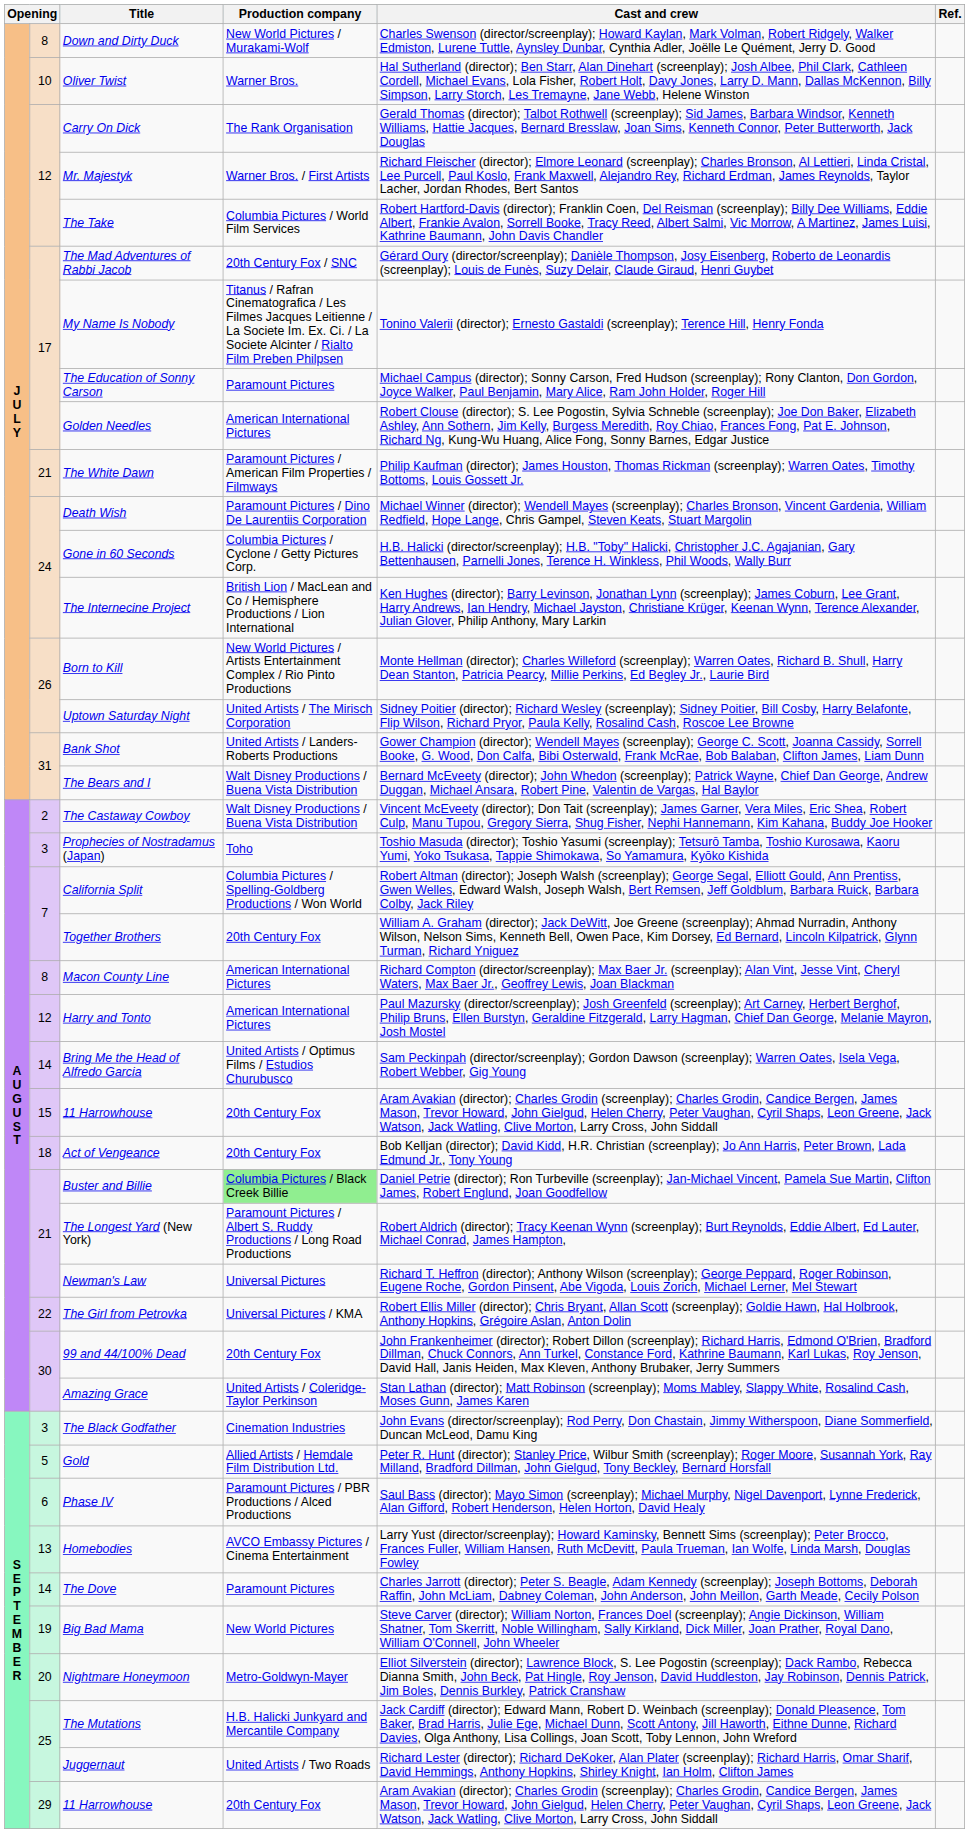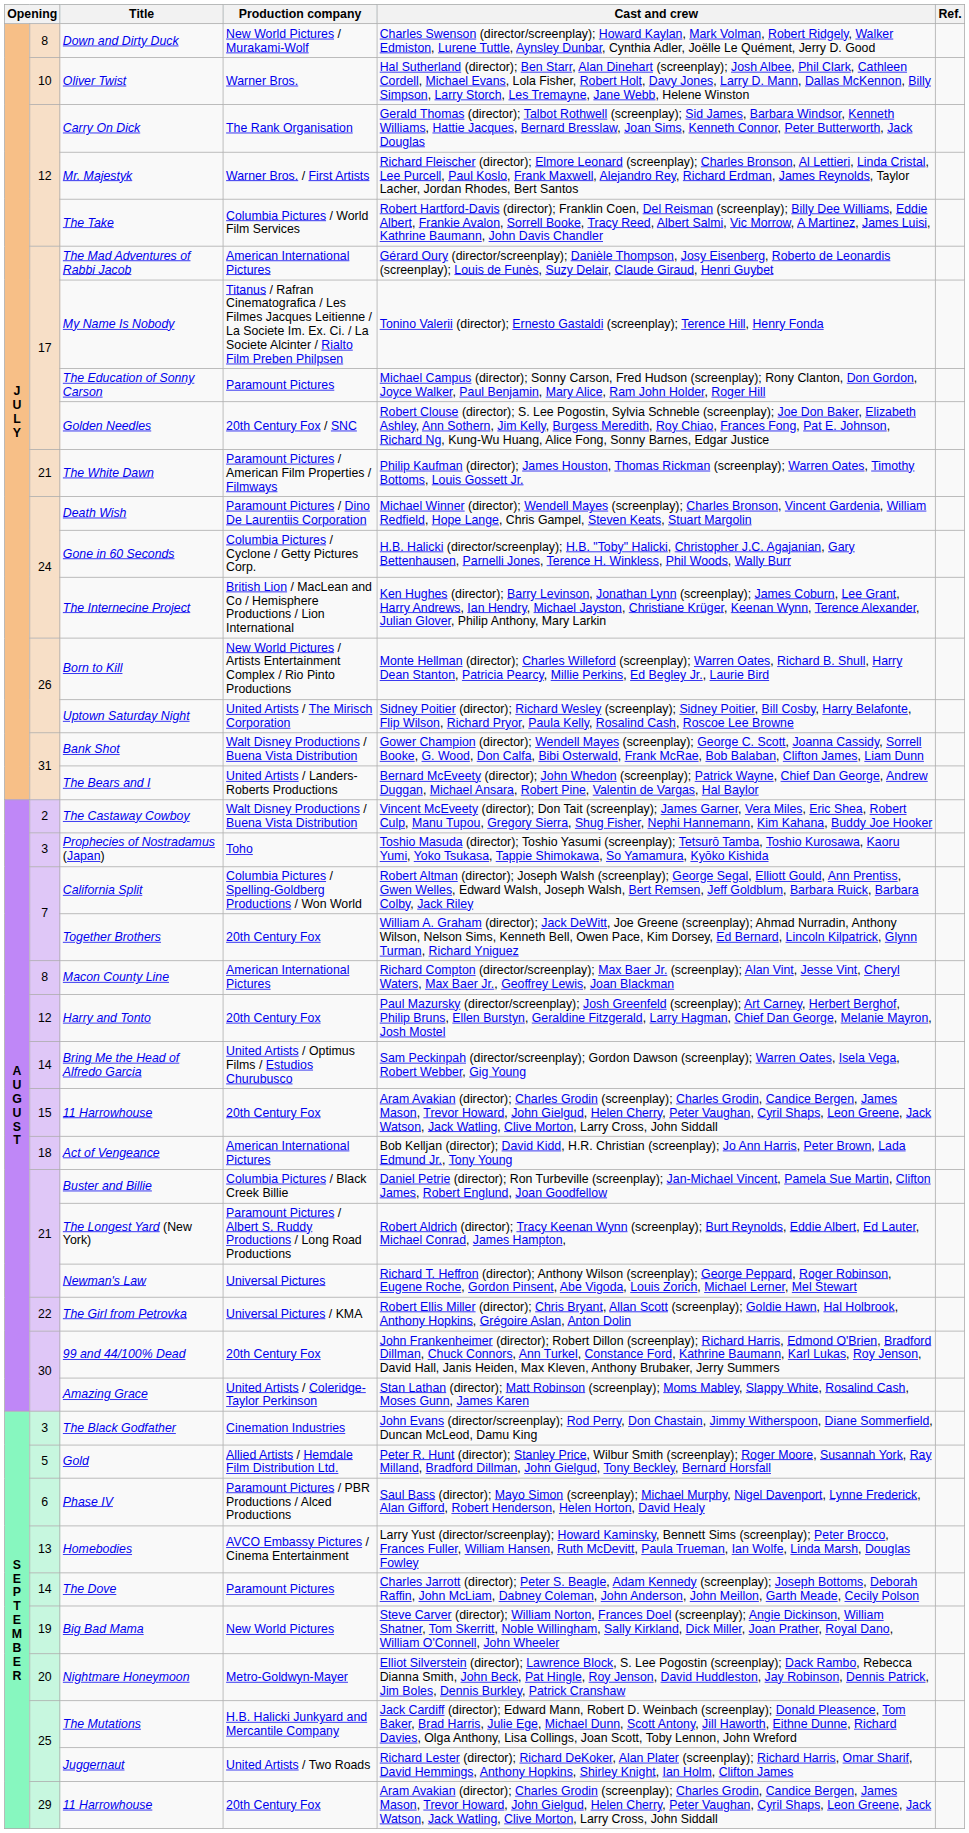The Mad Adventures of Rabbi Jacob | Production company: 20th Century Fox / SNC -> American International Pictures
Golden Needles | Production company: American International Pictures -> 20th Century Fox / SNC
Bank Shot | Production company: United Artists / Landers-Roberts Productions -> Walt Disney Productions / Buena Vista Distribution
The Bears and I | Production company: Walt Disney Productions / Buena Vista Distribution -> United Artists / Landers-Roberts Productions
Harry and Tonto | Production company: American International Pictures -> 20th Century Fox
Act of Vengeance | Production company: 20th Century Fox -> American International Pictures
Buster and Billie | Production company: lightgreen background -> no background
